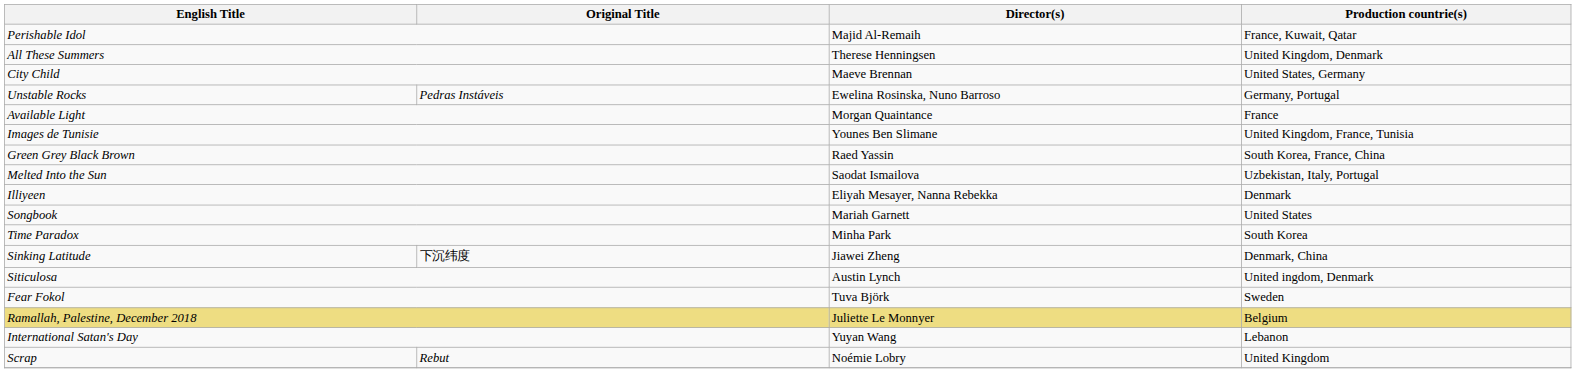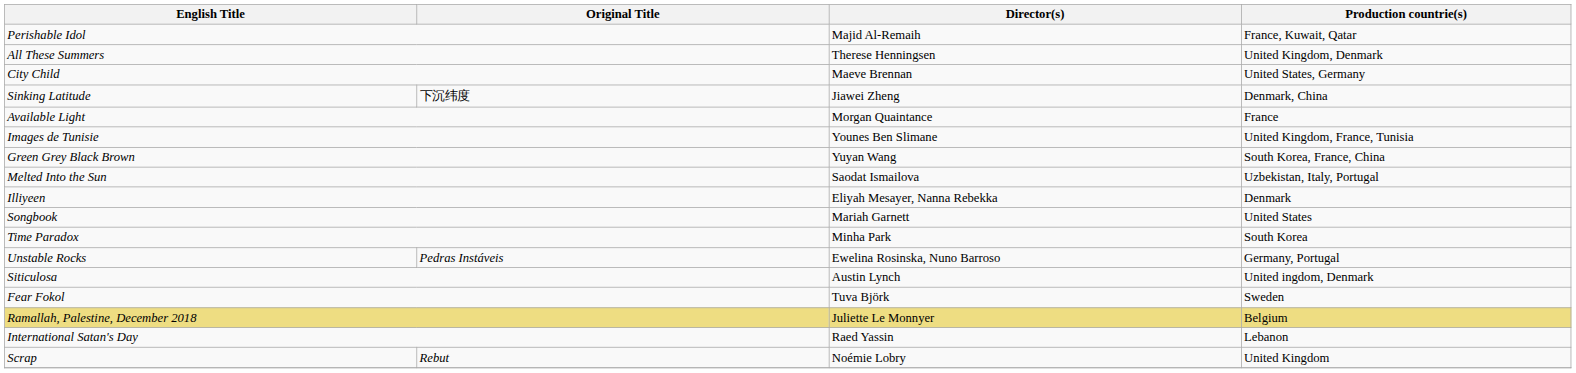rows swapped: Unstable Rocks <-> Sinking Latitude
Green Grey Black Brown | Director(s): Raed Yassin -> Yuyan Wang
International Satan's Day | Director(s): Yuyan Wang -> Raed Yassin
